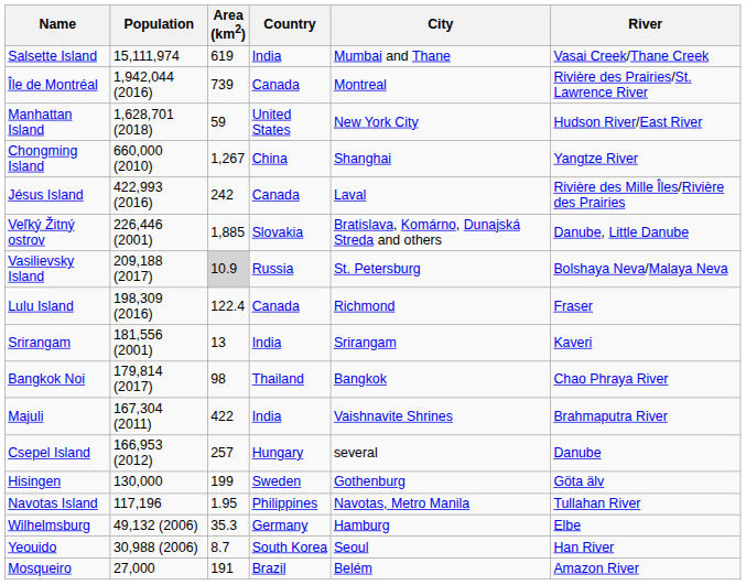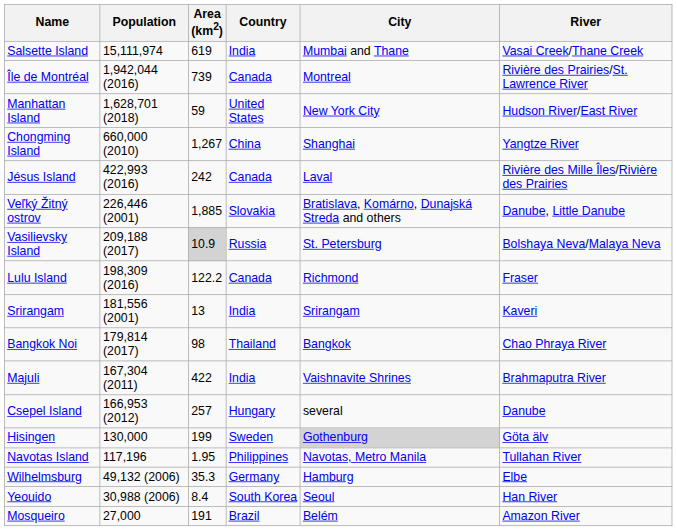Lulu Island | Area (km2): 122.4 -> 122.2
Hisingen | City: no background -> lightgrey background
Yeouido | Area (km2): 8.7 -> 8.4
